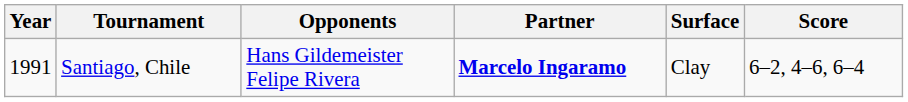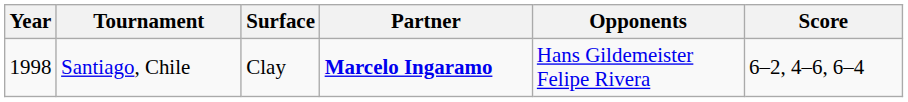columns swapped: Surface <-> Opponents
Santiago, Chile | Year: 1991 -> 1998
